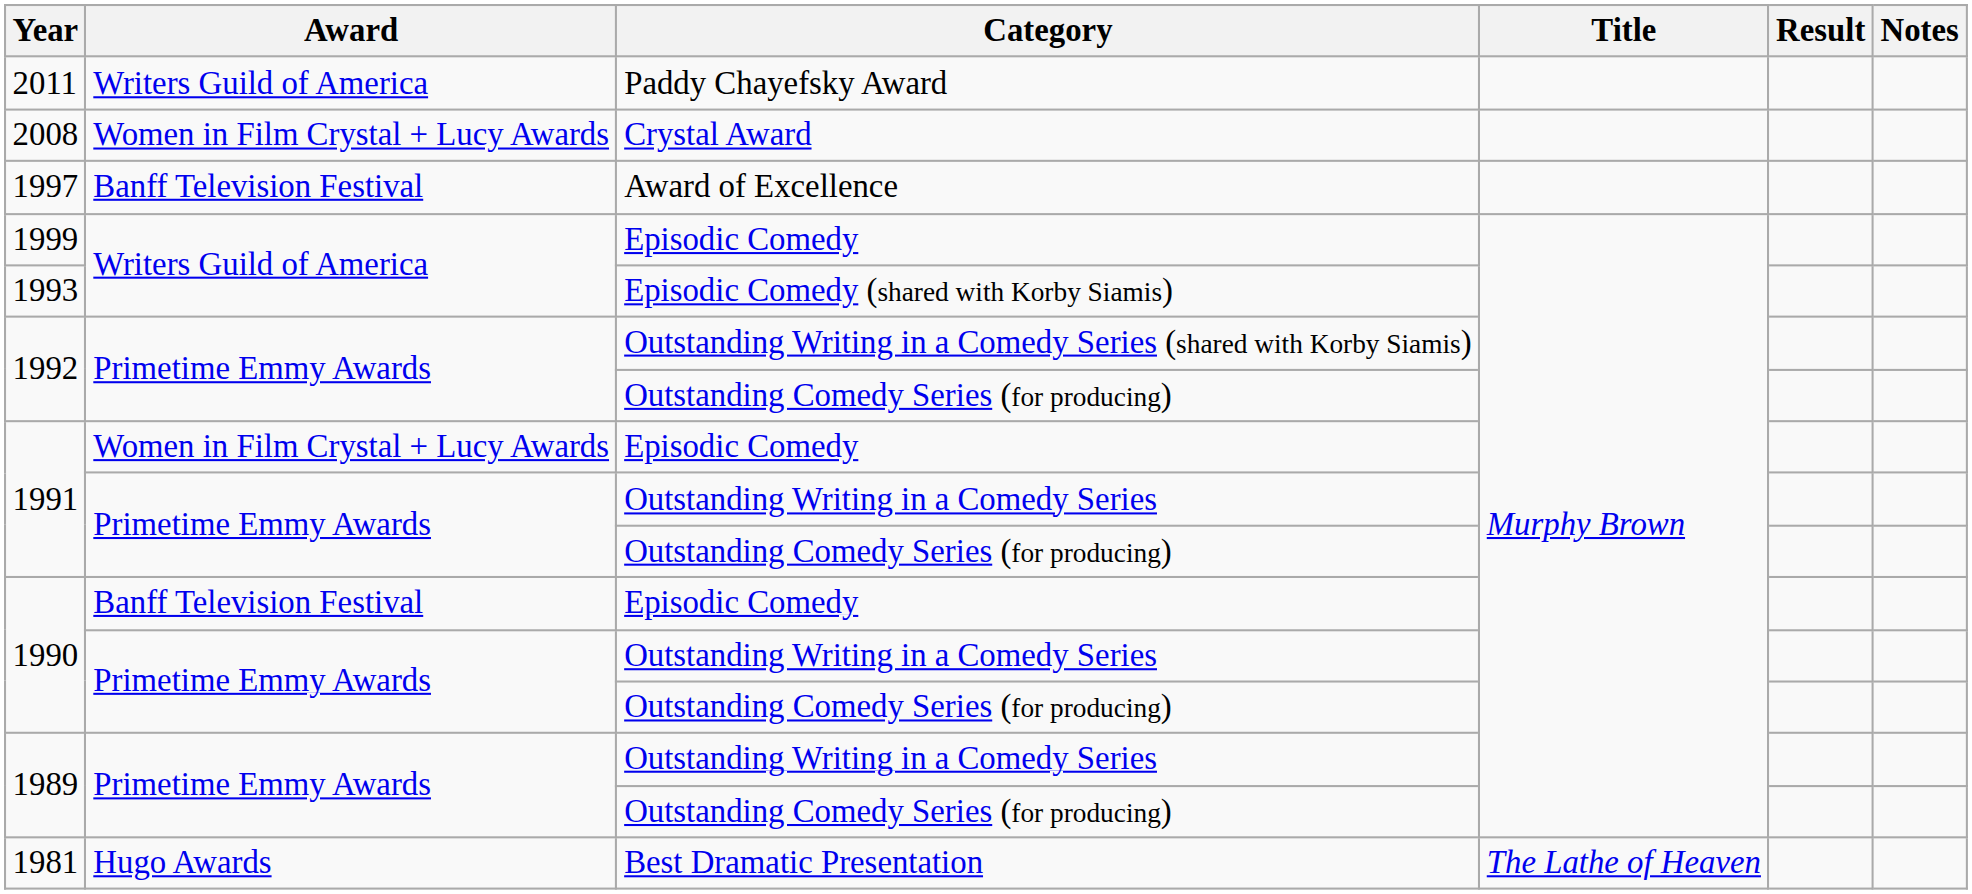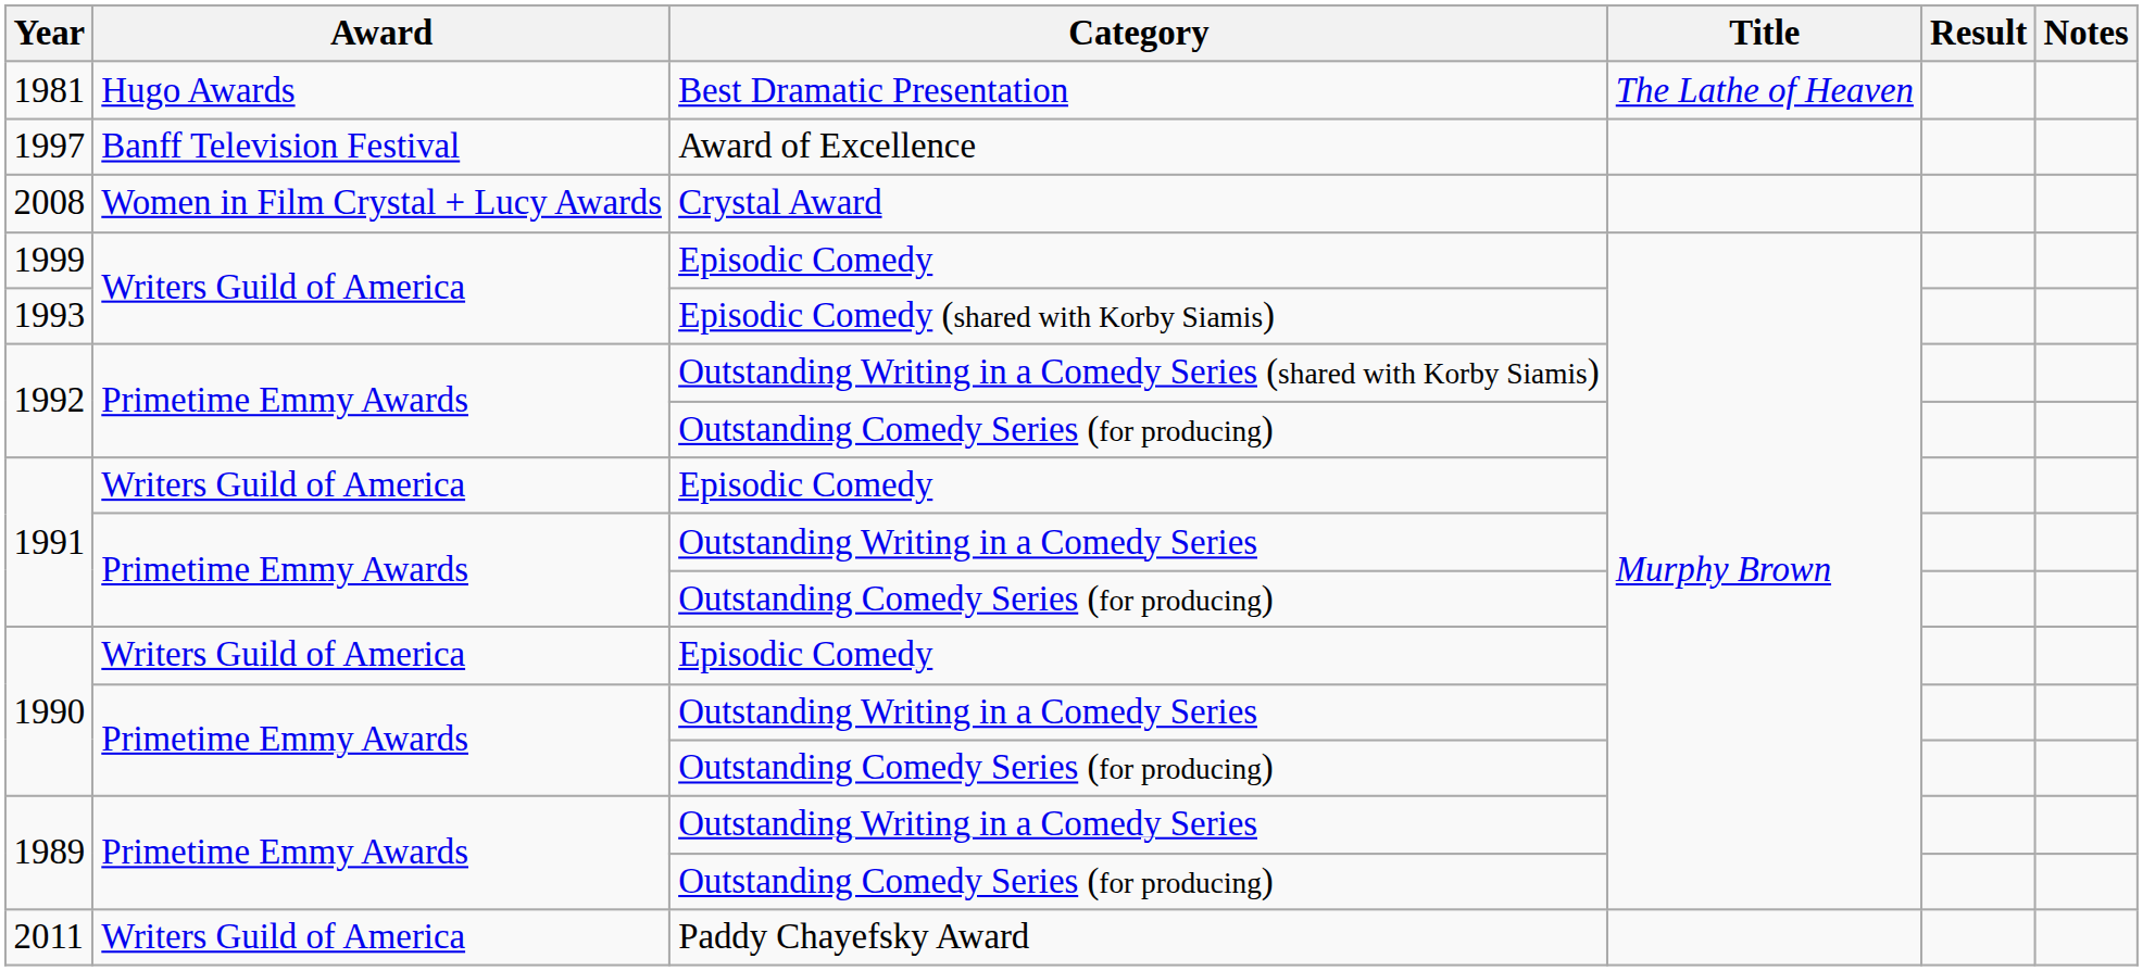rows swapped: 2011 <-> 1981
rows swapped: 2008 <-> 1997
1991 / Episodic Comedy | Award: Women in Film Crystal + Lucy Awards -> Writers Guild of America
1990 / Episodic Comedy | Award: Banff Television Festival -> Writers Guild of America
